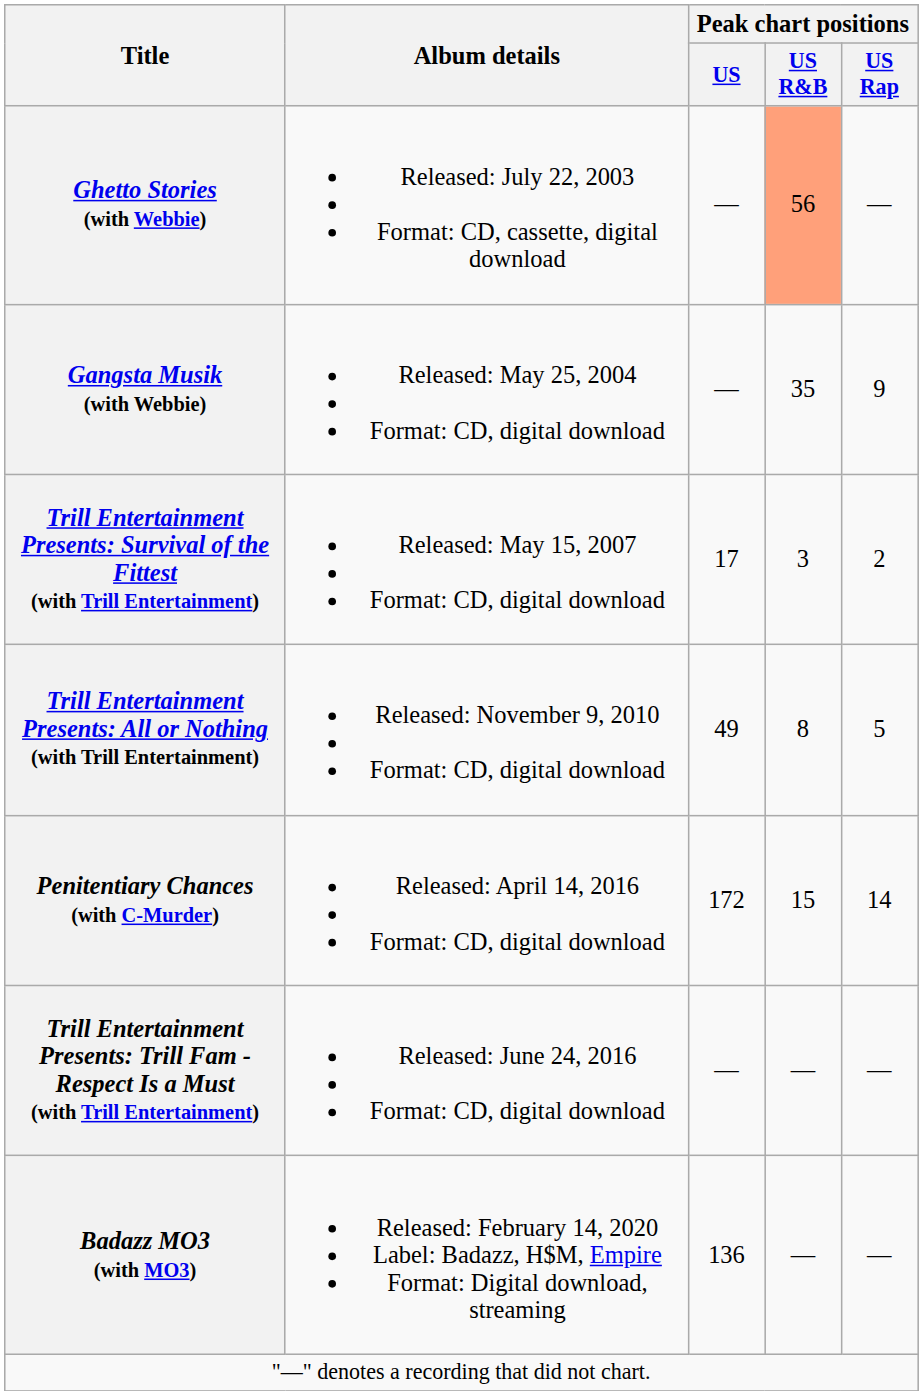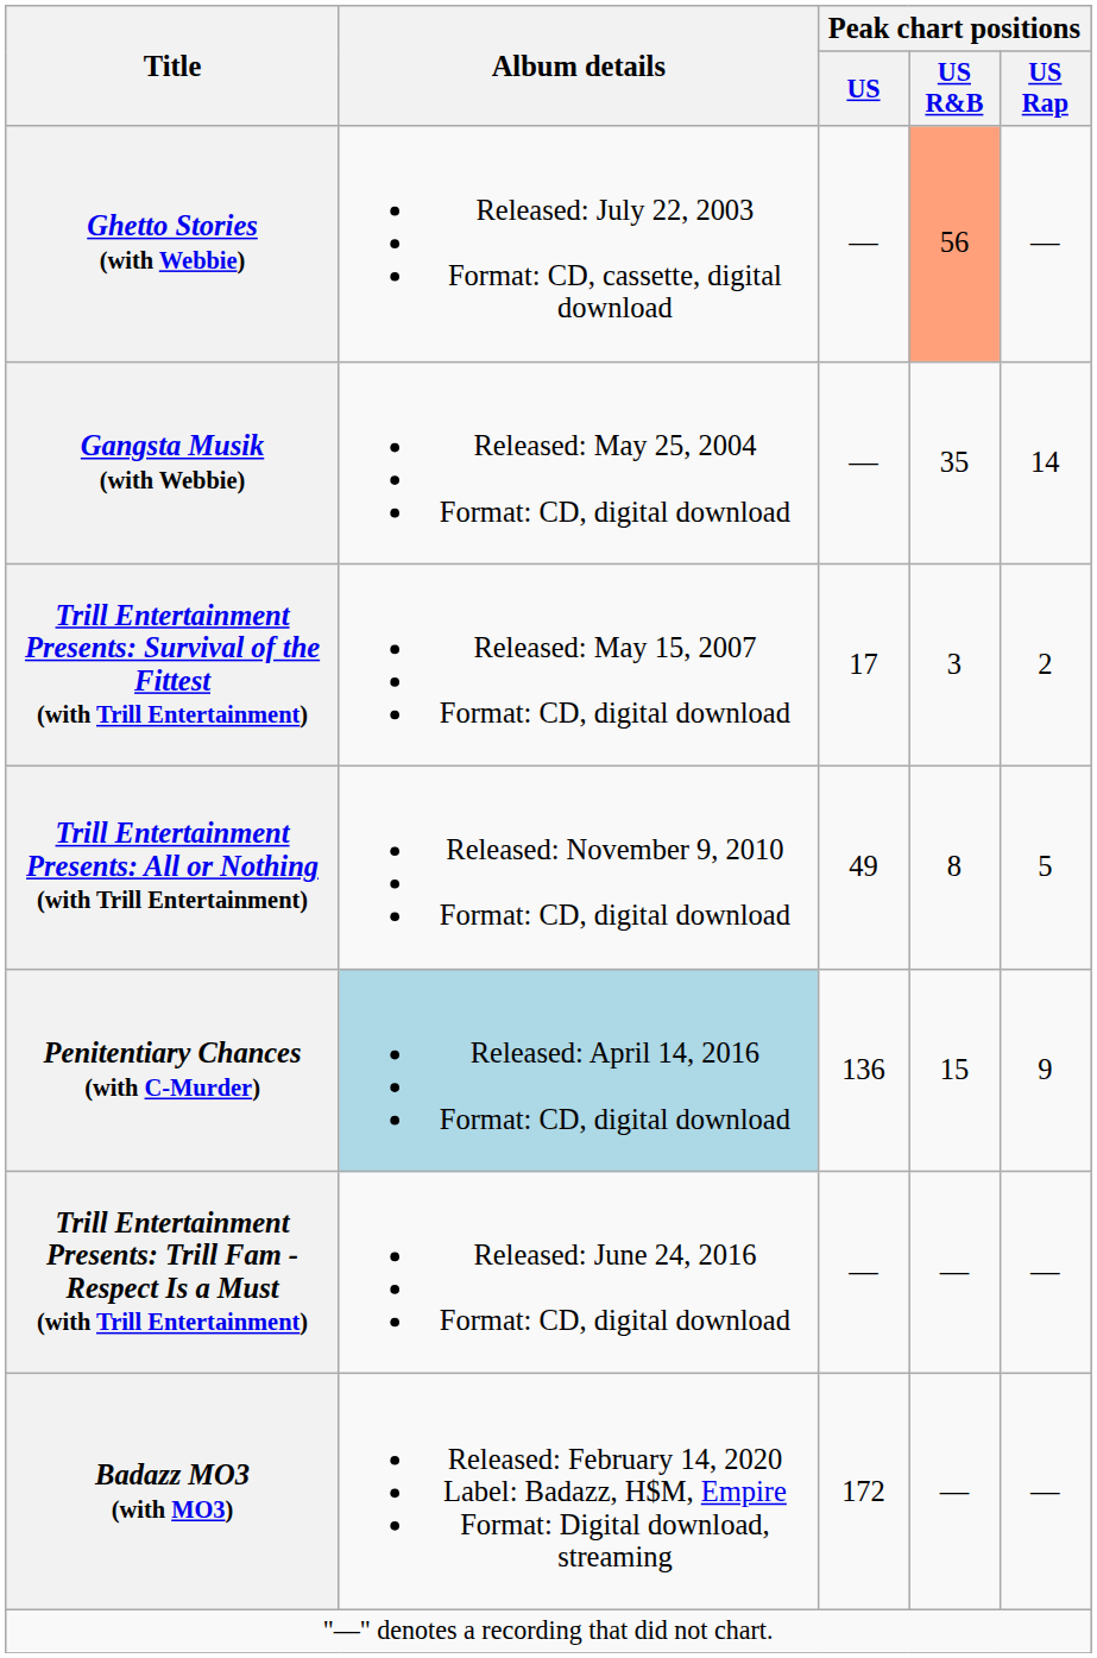Gangsta Musik (with Webbie) | Peak chart positions / US Rap: 9 -> 14
Penitentiary Chances (with C-Murder) | Album details: no background -> lightblue background
Penitentiary Chances (with C-Murder) | Peak chart positions / US: 172 -> 136
Penitentiary Chances (with C-Murder) | Peak chart positions / US Rap: 14 -> 9
Badazz MO3 (with MO3) | Peak chart positions / US: 136 -> 172
